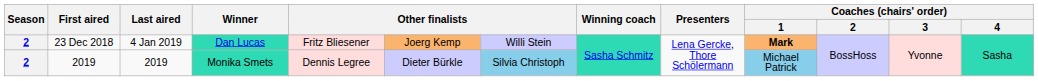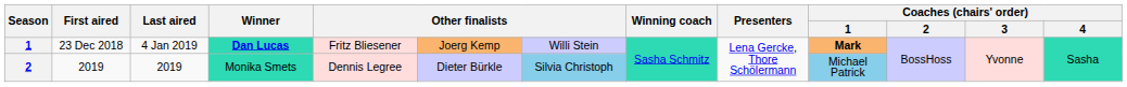23 Dec 2018 | Season: 2 -> 1
23 Dec 2018 | Winner: normal -> bold
